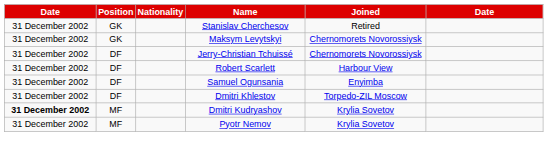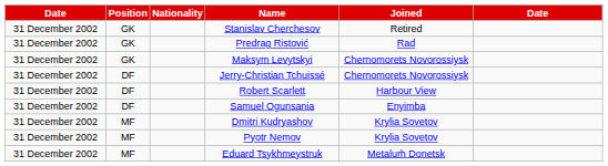+ row: 31 December 2002 | GK | Predrag Ristović | Rad
- row: 31 December 2002 | DF | Dmitri Khlestov | Torpedo-ZIL Moscow
Dmitri Kudryashov | column 1: bold -> normal
+ row: 31 December 2002 | MF | Eduard Tsykhmeystruk | Metalurh Donetsk
